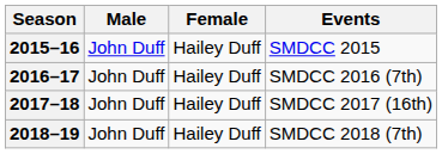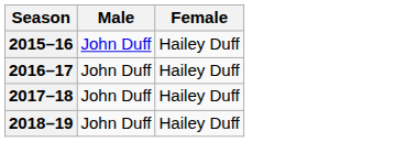- column: Events | SMDCC 2015 | SMDCC 2016 (7th) | SMDCC 2017 (16th) | SMDCC 2018 (7th)
